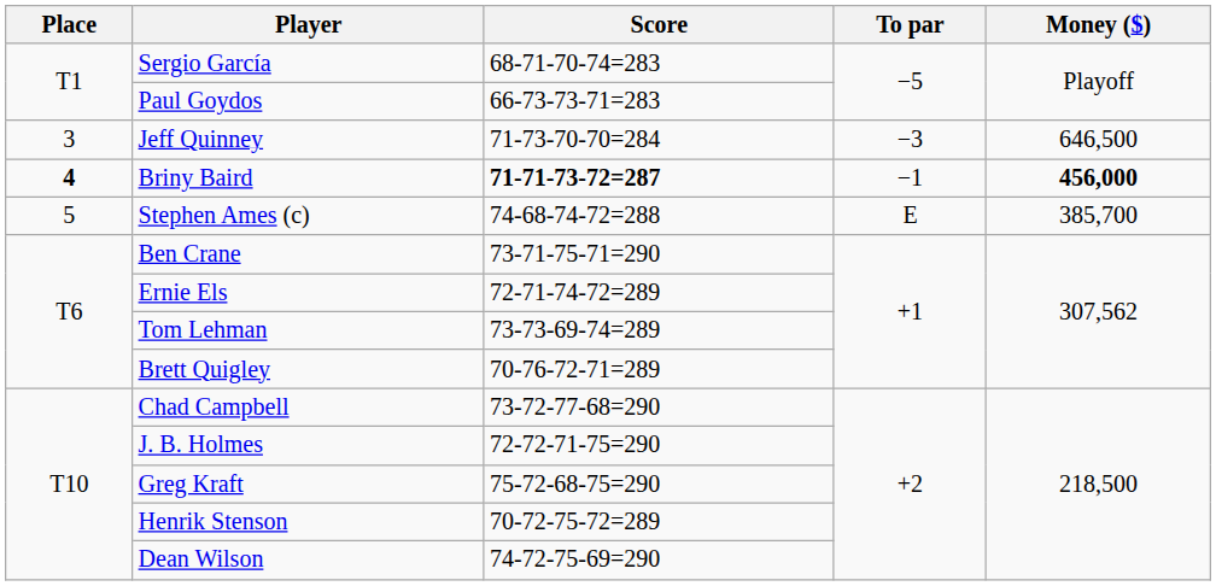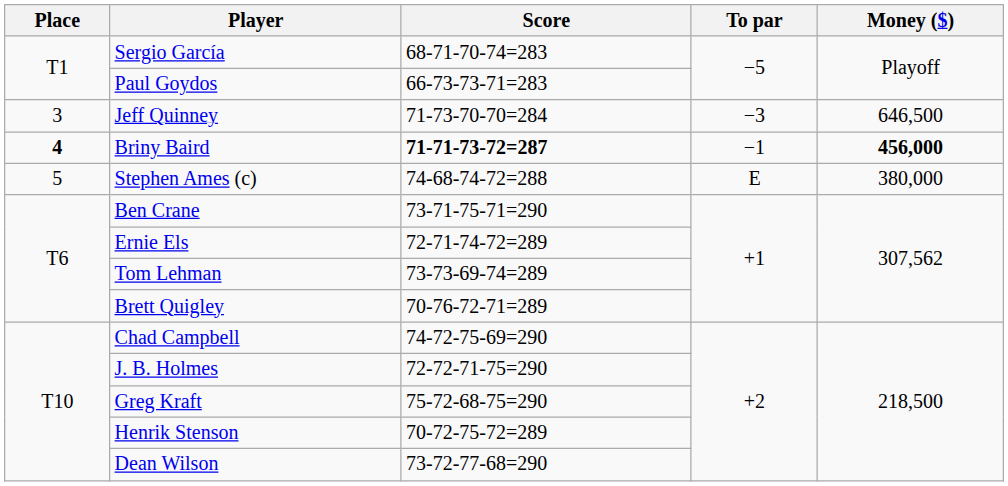Stephen Ames (c) | Money ($): 385,700 -> 380,000
Chad Campbell | Score: 73-72-77-68=290 -> 74-72-75-69=290
Dean Wilson | Score: 74-72-75-69=290 -> 73-72-77-68=290
